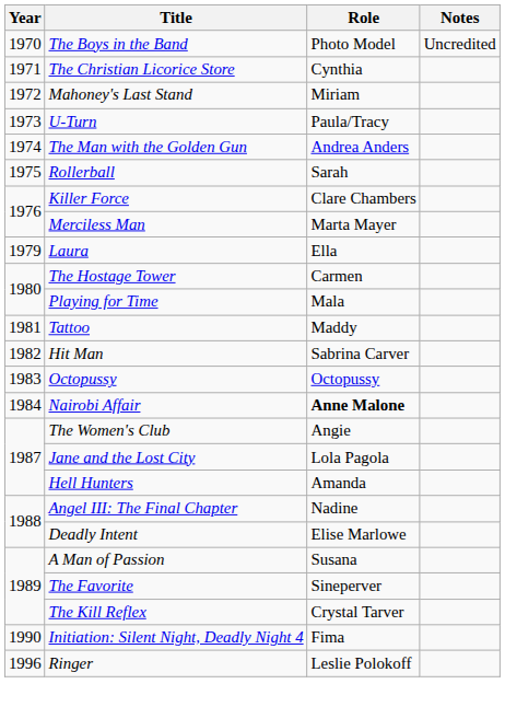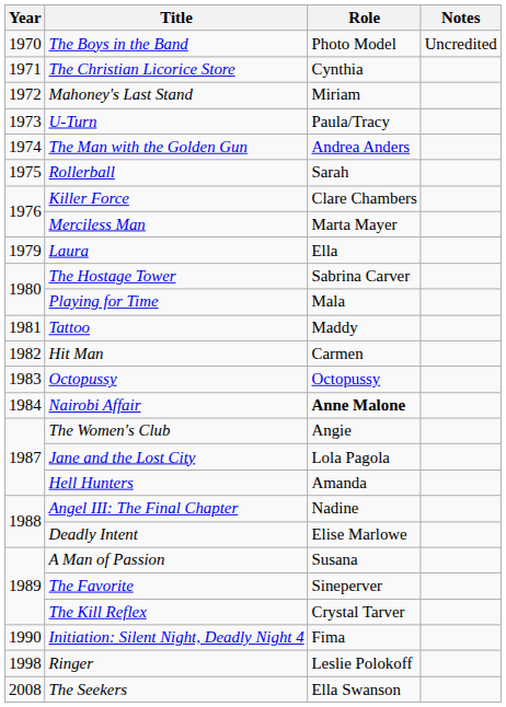The Hostage Tower | Role: Carmen -> Sabrina Carver
Hit Man | Role: Sabrina Carver -> Carmen
Ringer | Year: 1996 -> 1998
+ row: 2008 | The Seekers | Ella Swanson
